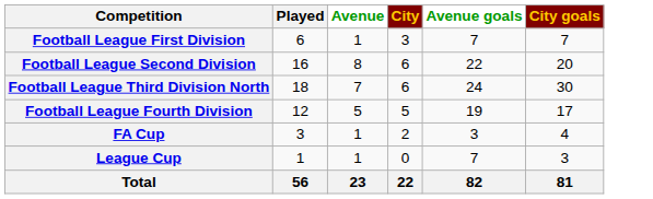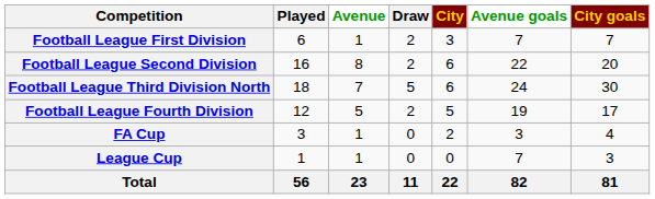+ column: Draw | 2 | 2 | 5 | 2 | 0 | 0 | 11
